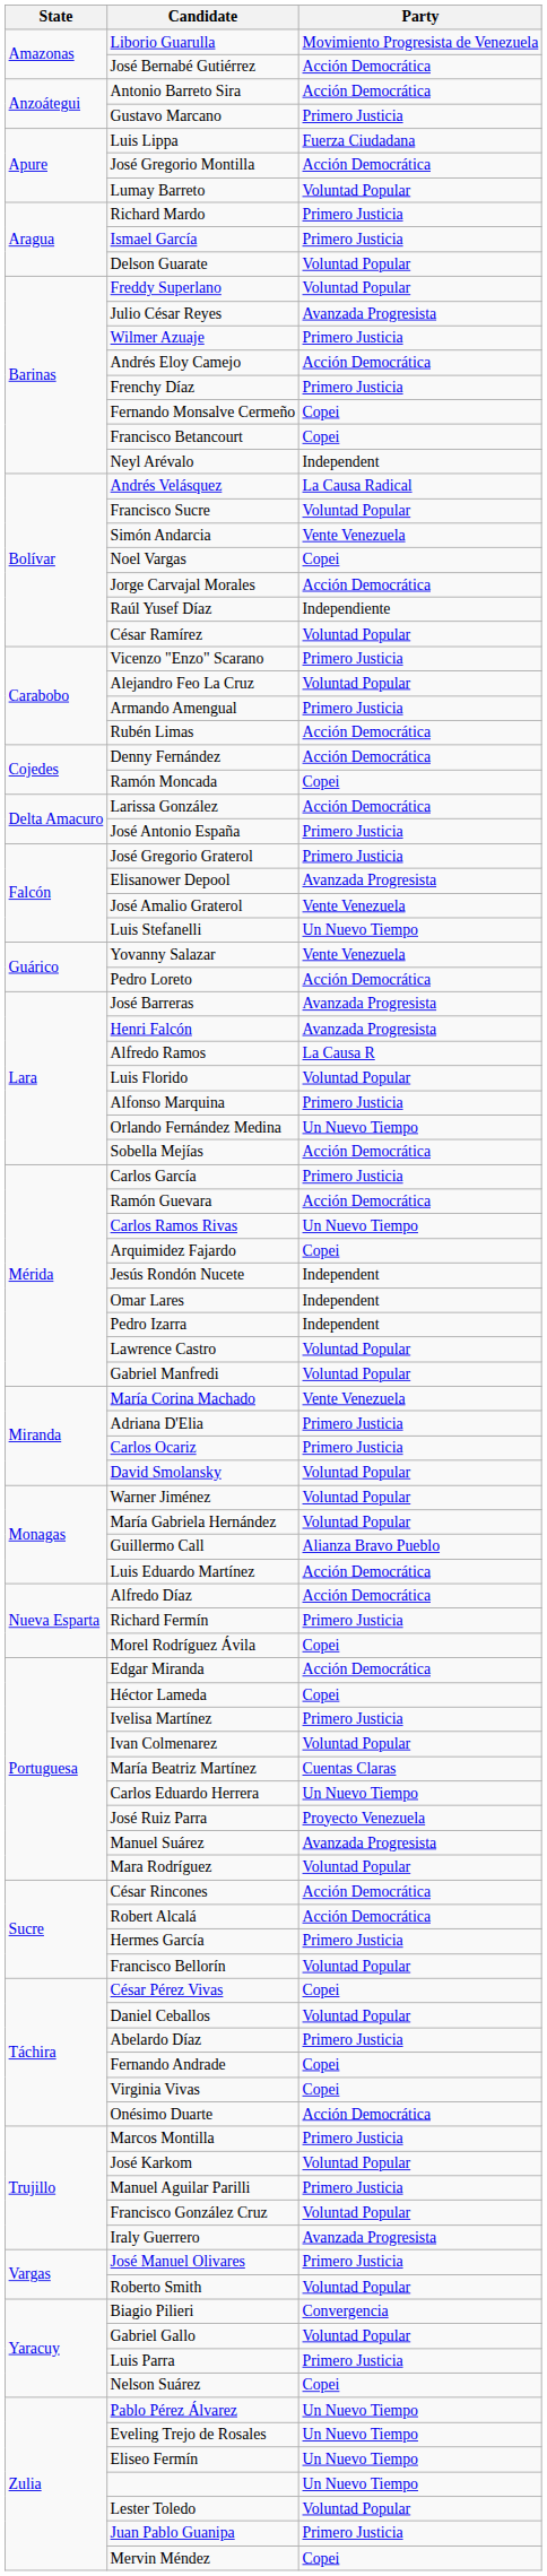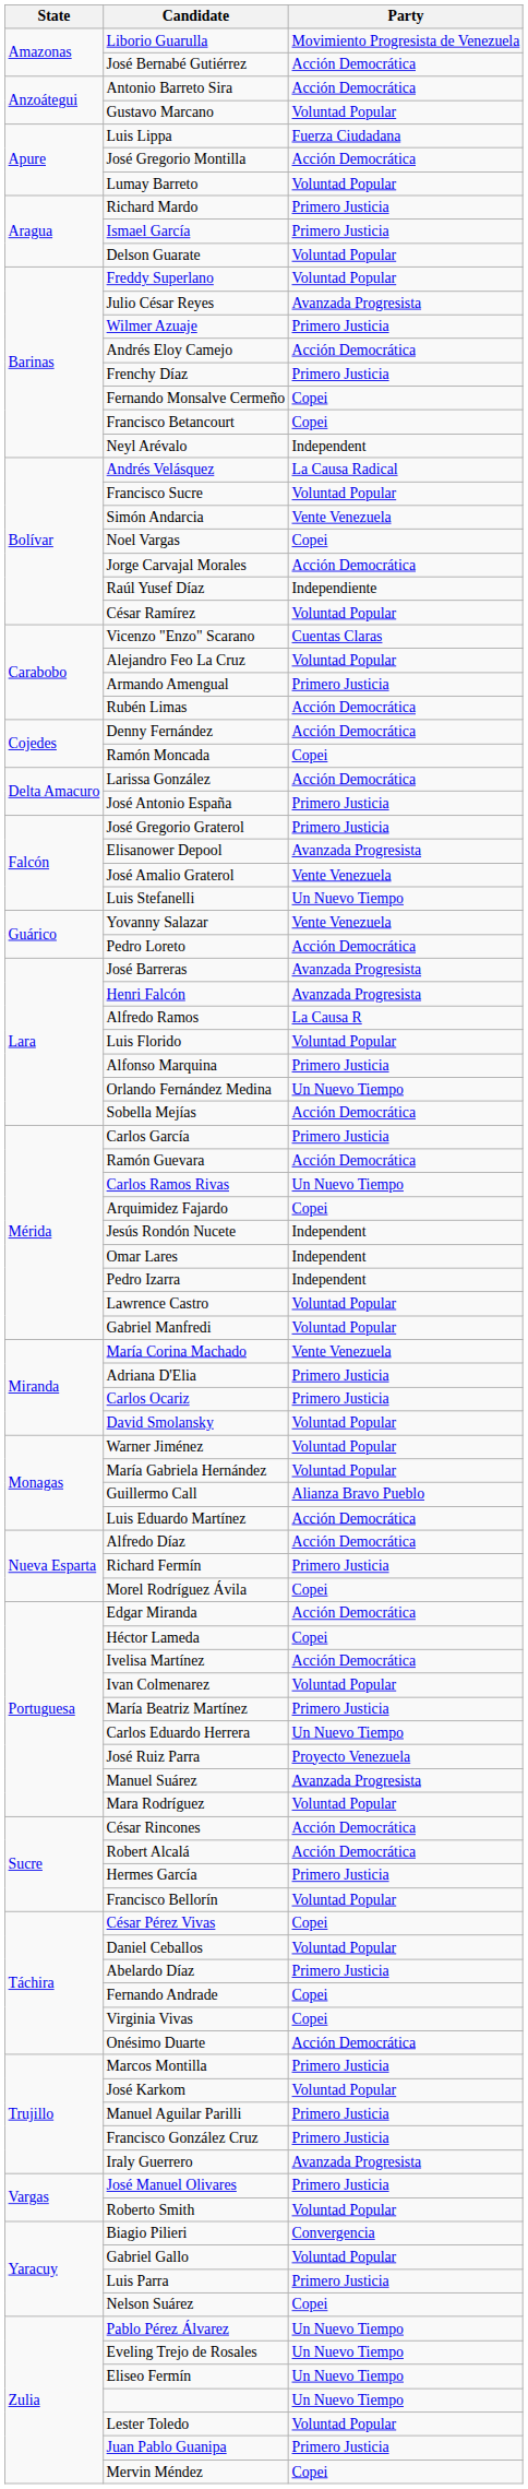Gustavo Marcano | Party: Primero Justicia -> Voluntad Popular
Vicenzo "Enzo" Scarano | Party: Primero Justicia -> Cuentas Claras
Ivelisa Martínez | Party: Primero Justicia -> Acción Democrática
María Beatriz Martínez | Party: Cuentas Claras -> Primero Justicia
Francisco González Cruz | Party: Voluntad Popular -> Primero Justicia
